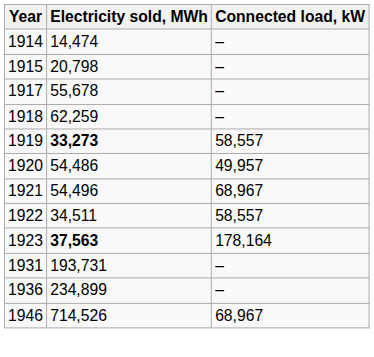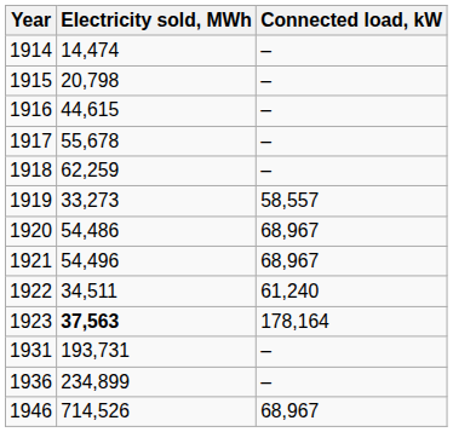+ row: 1916 | 44,615 | –
1919 | Electricity sold, MWh: bold -> normal
1920 | Connected load, kW: 49,957 -> 68,967
1922 | Connected load, kW: 58,557 -> 61,240
